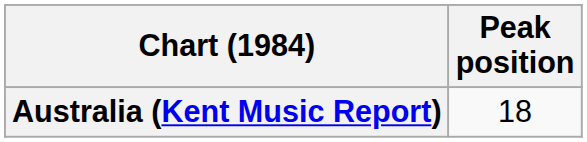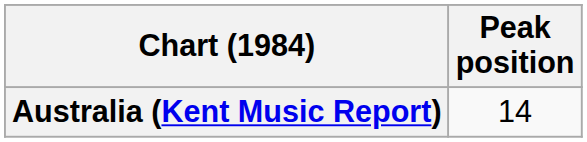Australia (Kent Music Report) | Peak position: 18 -> 14
